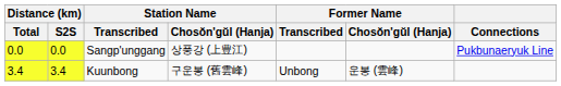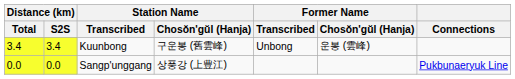rows swapped: Sangp'unggang <-> Kuunbong
